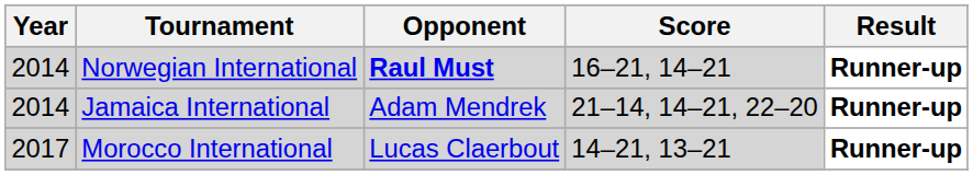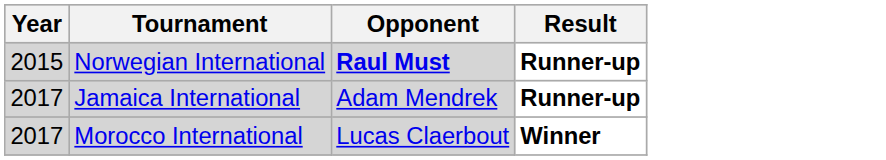- column: Score | 16–21, 14–21 | 21–14, 14–21, 22–20 | 14–21, 13–21
Norwegian International | Year: 2014 -> 2015
Jamaica International | Year: 2014 -> 2017
Morocco International | Result: Runner-up -> Winner
